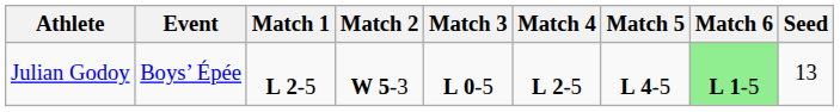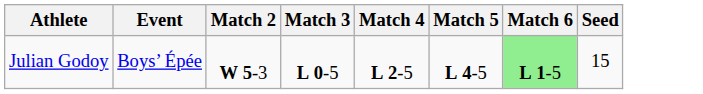- column: Match 1 | L 2-5
Julian Godoy | Seed: 13 -> 15
